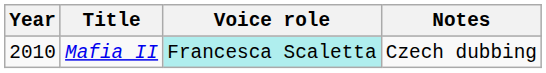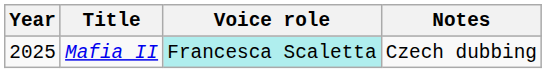Mafia II | Year: 2010 -> 2025
